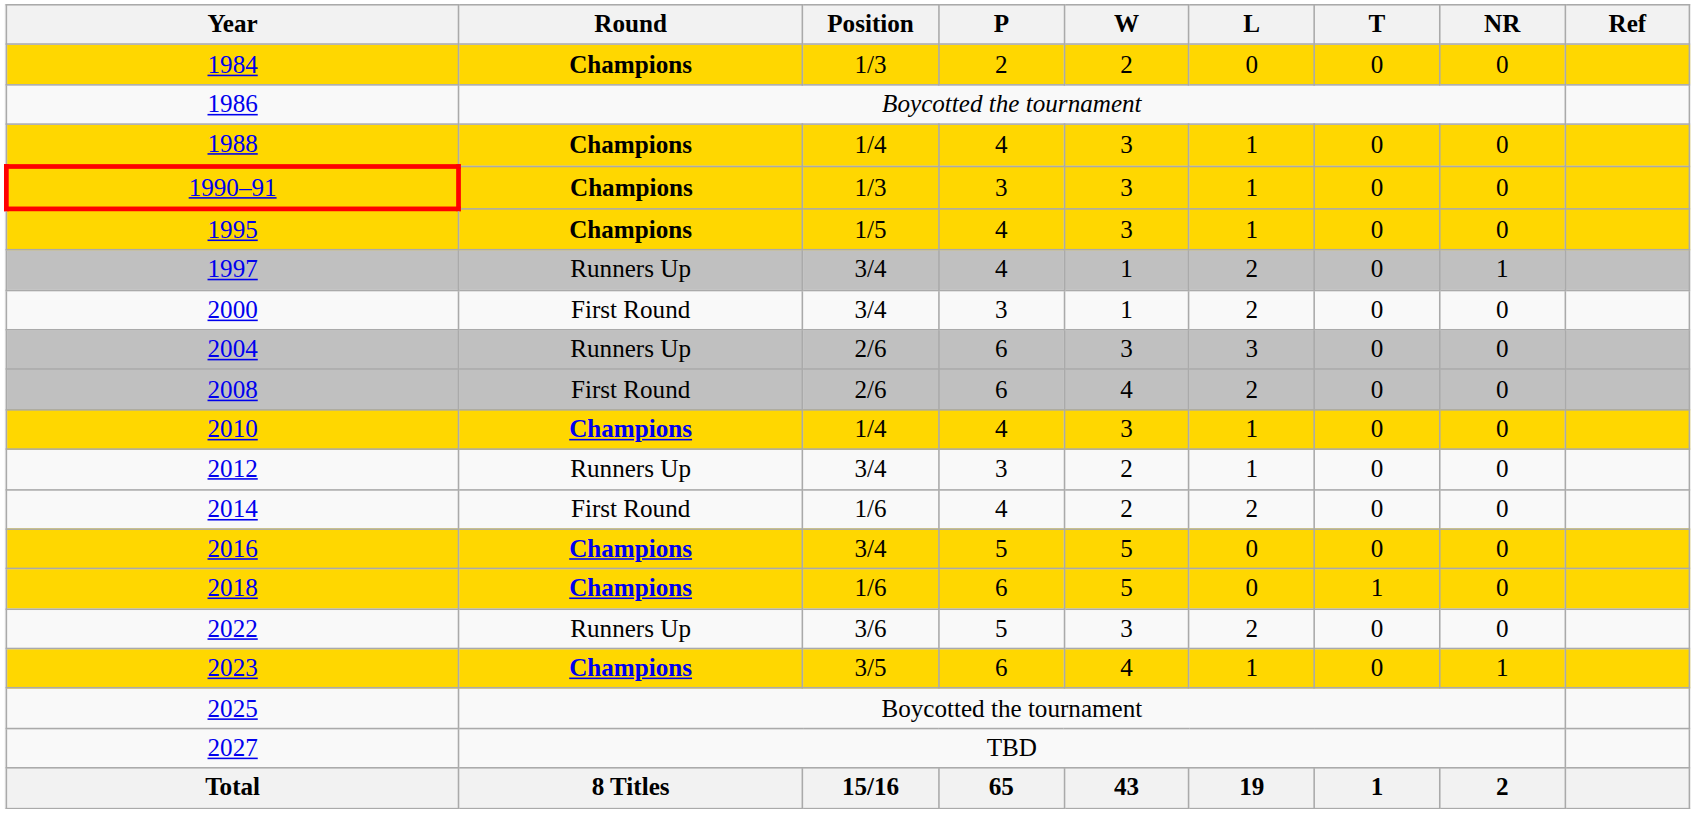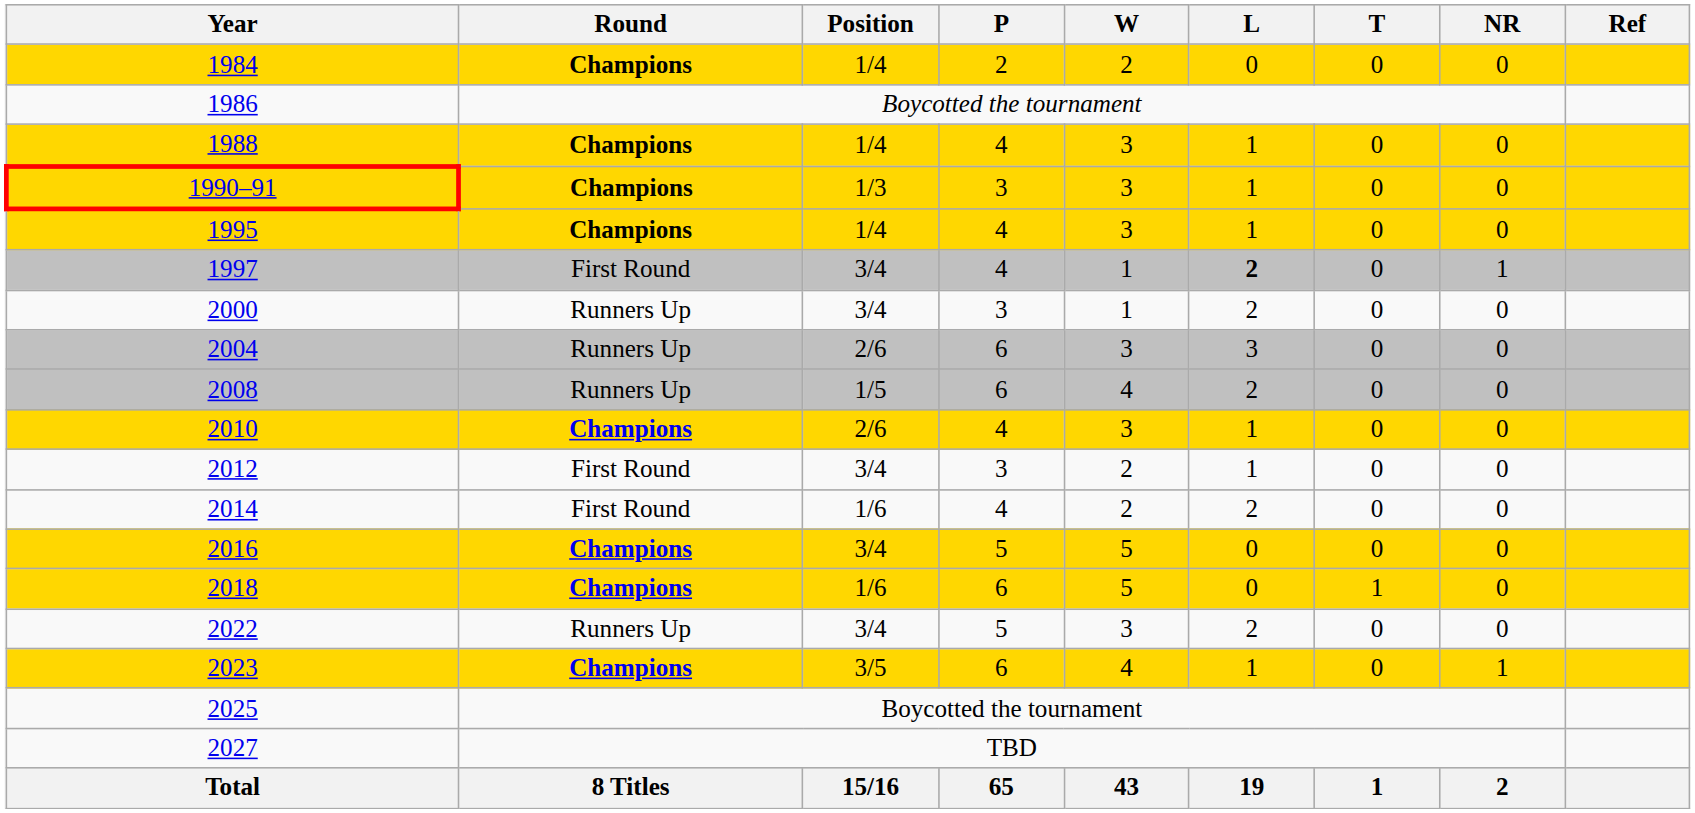1984 | Position: 1/3 -> 1/4
1995 | Position: 1/5 -> 1/4
1997 | Round: Runners Up -> First Round
1997 | L: normal -> bold
2000 | Round: First Round -> Runners Up
2008 | Round: First Round -> Runners Up
2008 | Position: 2/6 -> 1/5
2010 | Position: 1/4 -> 2/6
2012 | Round: Runners Up -> First Round
2022 | Position: 3/6 -> 3/4
